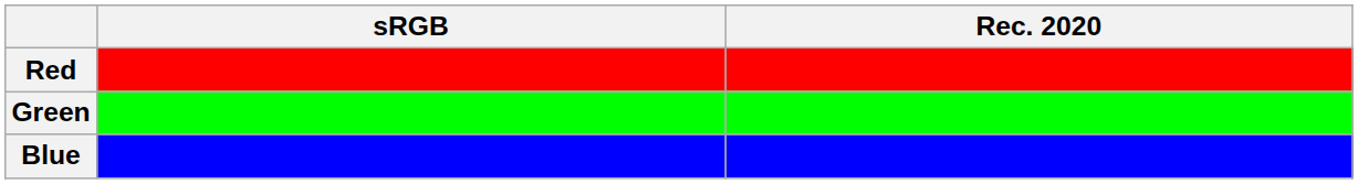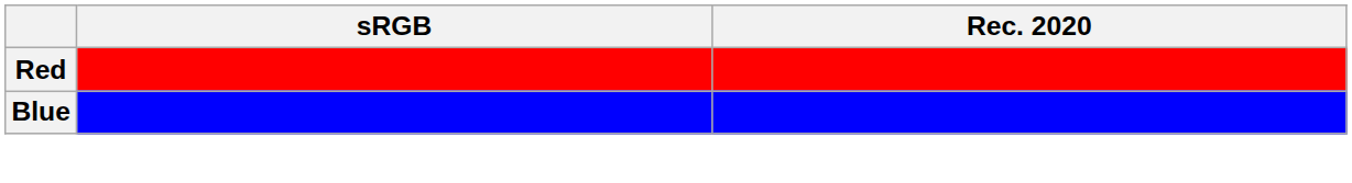- row: Green
